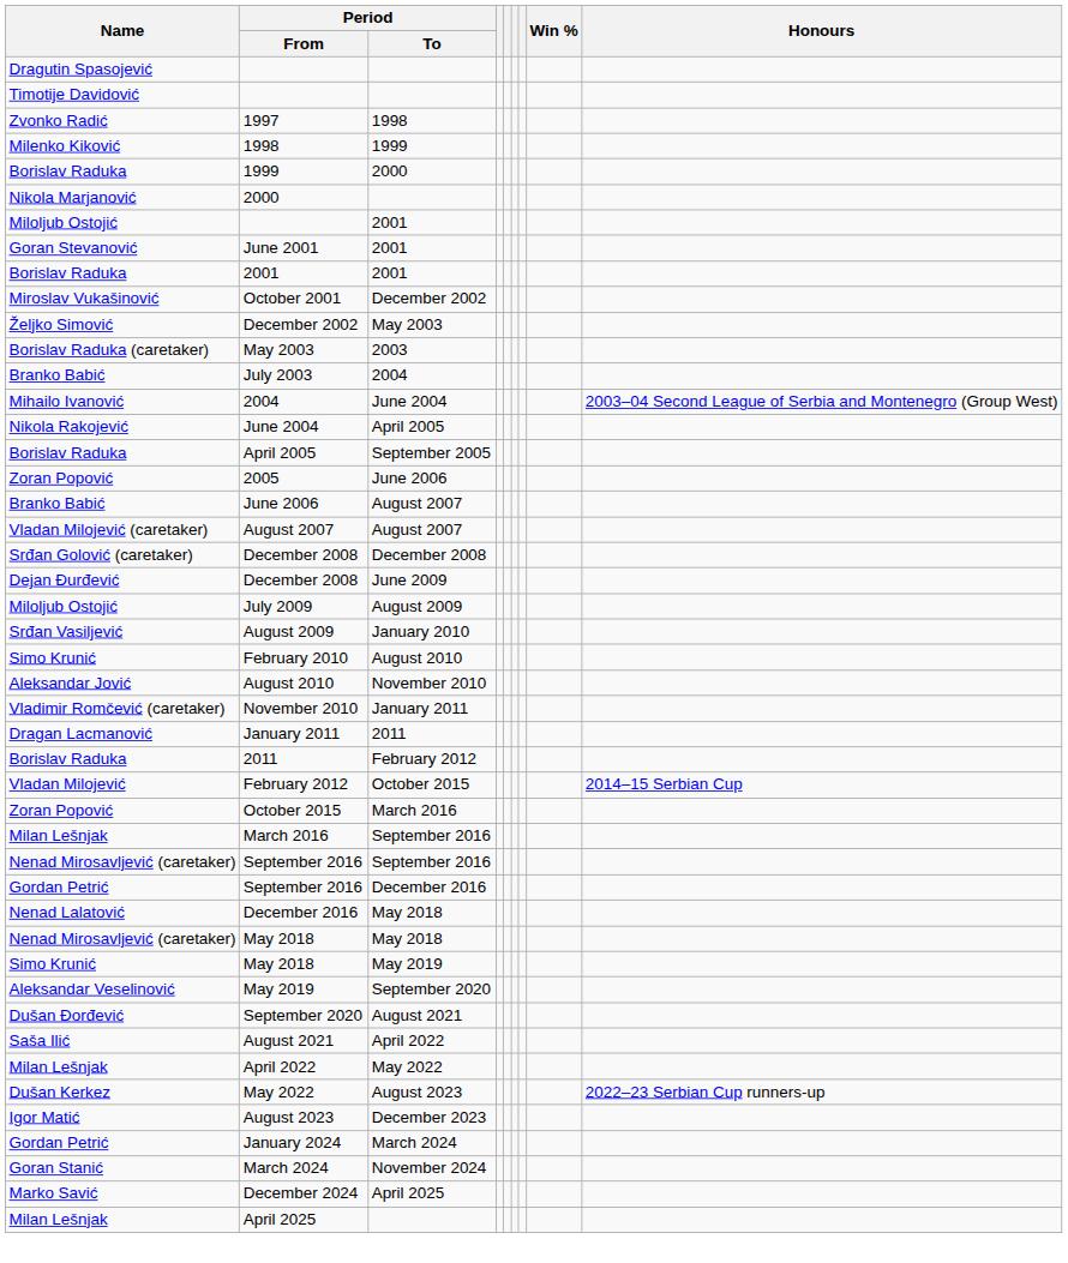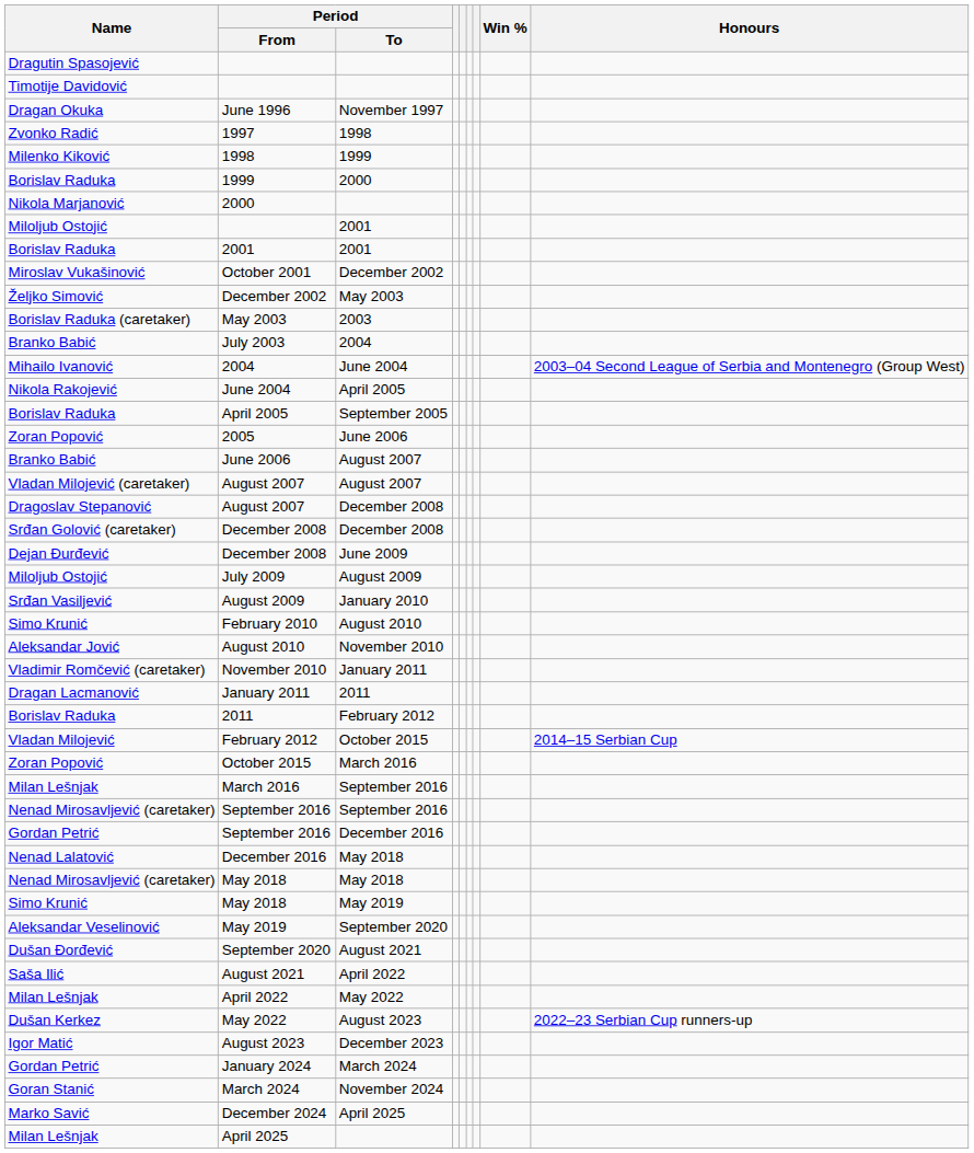+ row: Dragan Okuka | June 1996 | November 1997
- row: Goran Stevanović | June 2001 | 2001
+ row: Dragoslav Stepanović | August 2007 | December 2008
